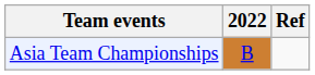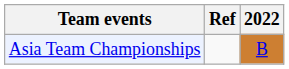columns swapped: 2022 <-> Ref
